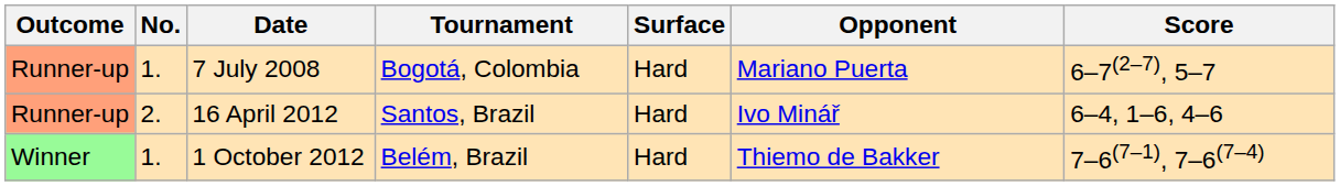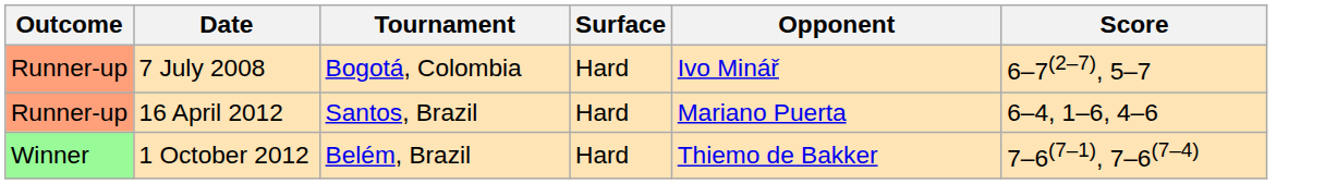- column: No. | 1. | 2. | 1.
7 July 2008 | Opponent: Mariano Puerta -> Ivo Minář
16 April 2012 | Opponent: Ivo Minář -> Mariano Puerta
